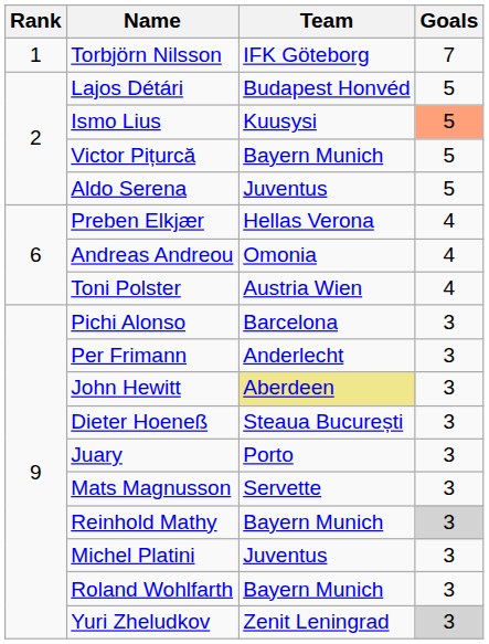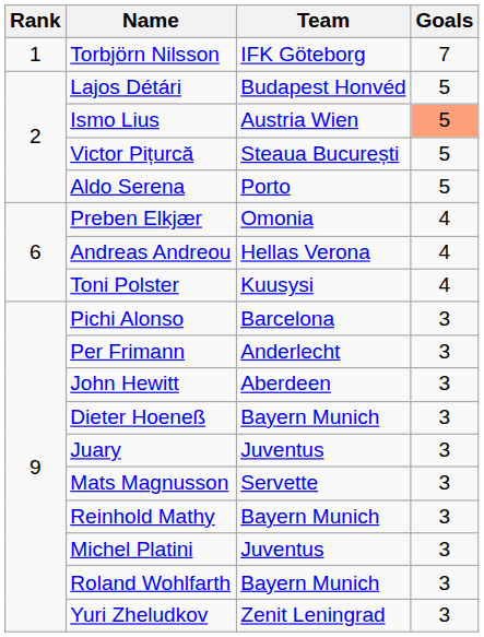Ismo Lius | Team: Kuusysi -> Austria Wien
Victor Pițurcă | Team: Bayern Munich -> Steaua București
Aldo Serena | Team: Juventus -> Porto
Preben Elkjær | Team: Hellas Verona -> Omonia
Andreas Andreou | Team: Omonia -> Hellas Verona
Toni Polster | Team: Austria Wien -> Kuusysi
John Hewitt | Team: khaki background -> no background
Dieter Hoeneß | Team: Steaua București -> Bayern Munich
Juary | Team: Porto -> Juventus
Reinhold Mathy | Goals: lightgrey background -> no background
Yuri Zheludkov | Goals: lightgrey background -> no background
